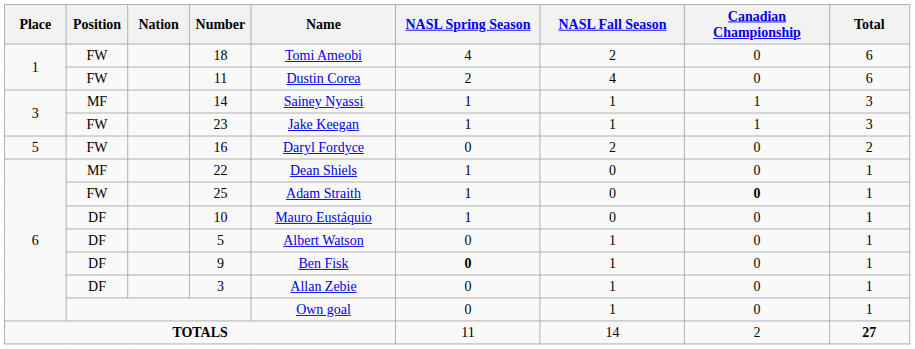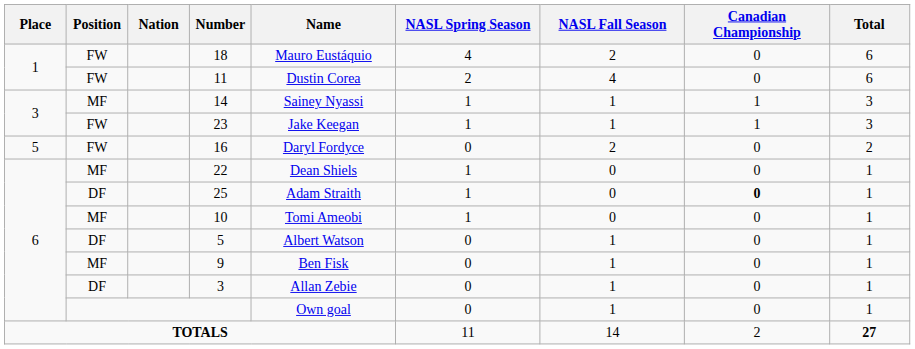18 | Name: Tomi Ameobi -> Mauro Eustáquio
25 | Position: FW -> DF
10 | Position: DF -> MF
10 | Name: Mauro Eustáquio -> Tomi Ameobi
9 | Position: DF -> MF
9 | NASL Spring Season: bold -> normal
